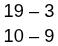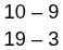rows swapped: 10 – 9 <-> 19 – 3
